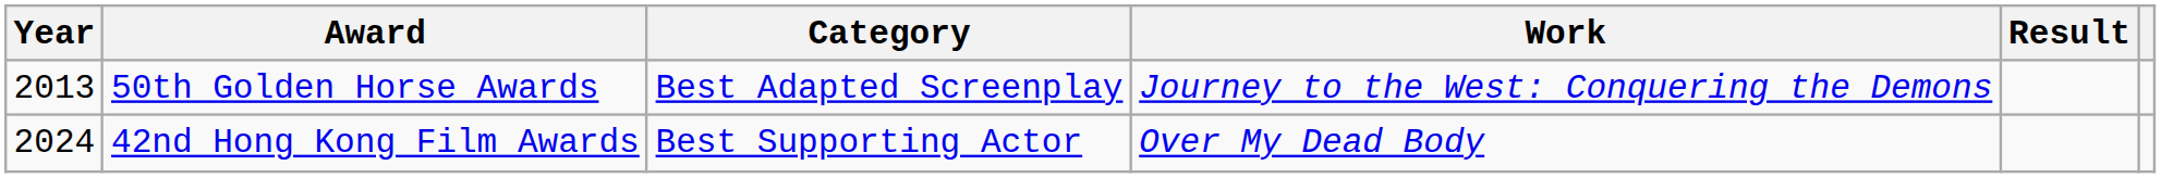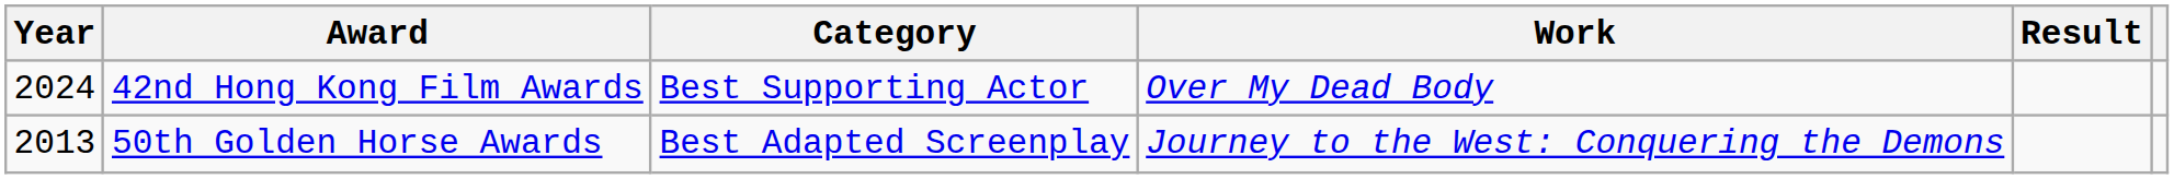rows swapped: 50th Golden Horse Awards <-> 42nd Hong Kong Film Awards
